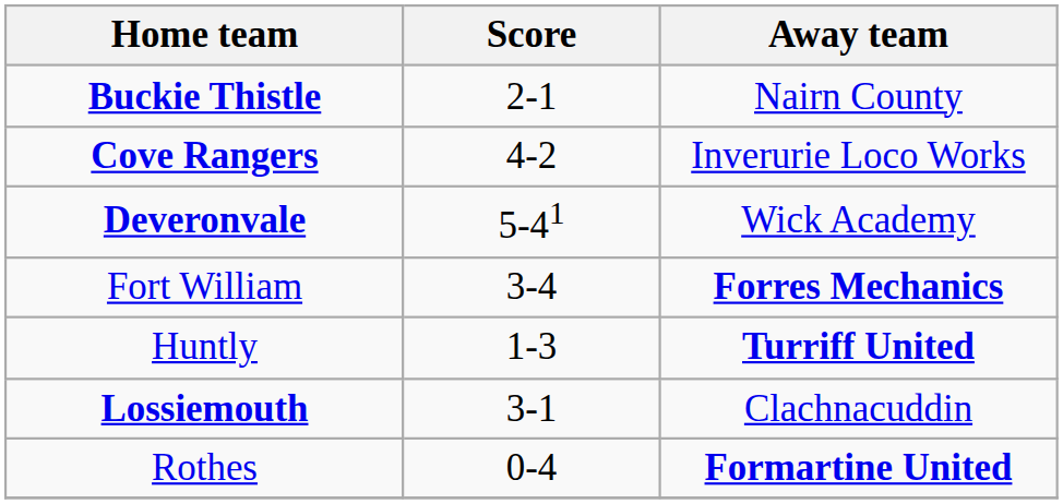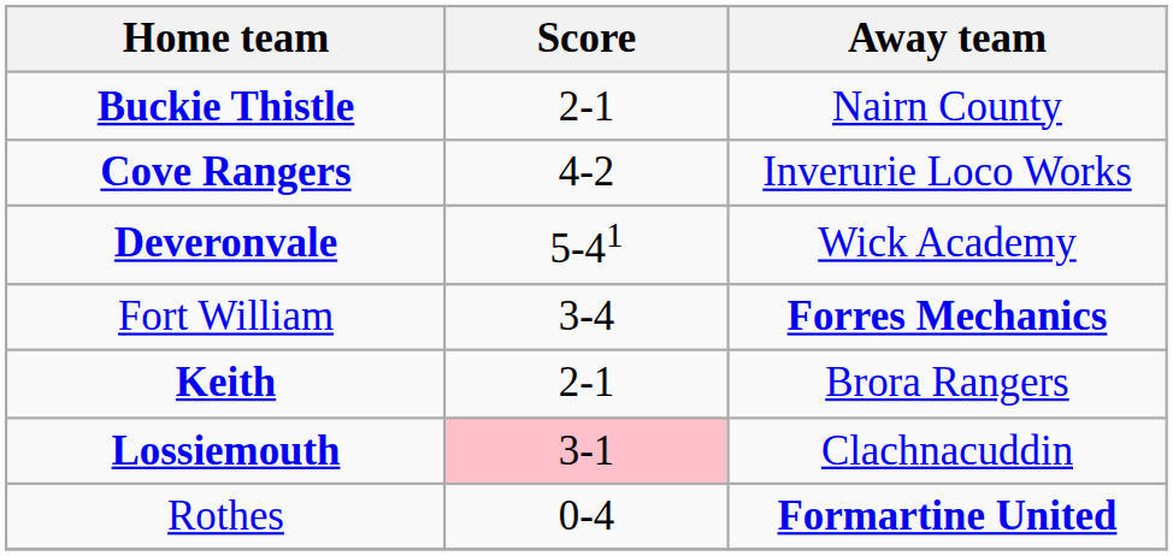- row: Huntly | 1-3 | Turriff United
+ row: Keith | 2-1 | Brora Rangers
Lossiemouth | Score: no background -> pink background
